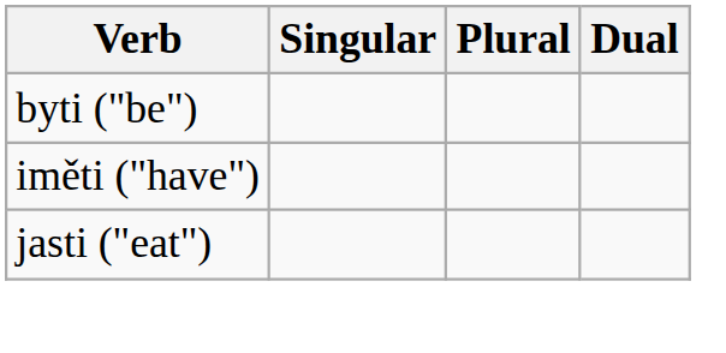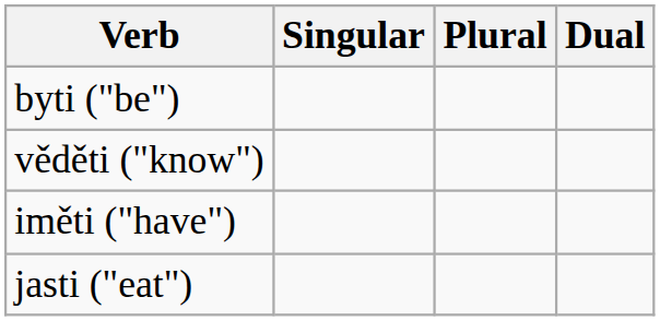+ row: věděti ("know")
